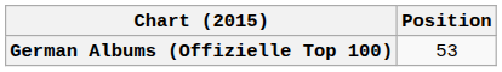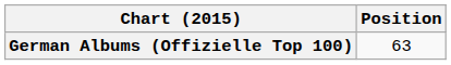German Albums (Offizielle Top 100) | Position: 53 -> 63
